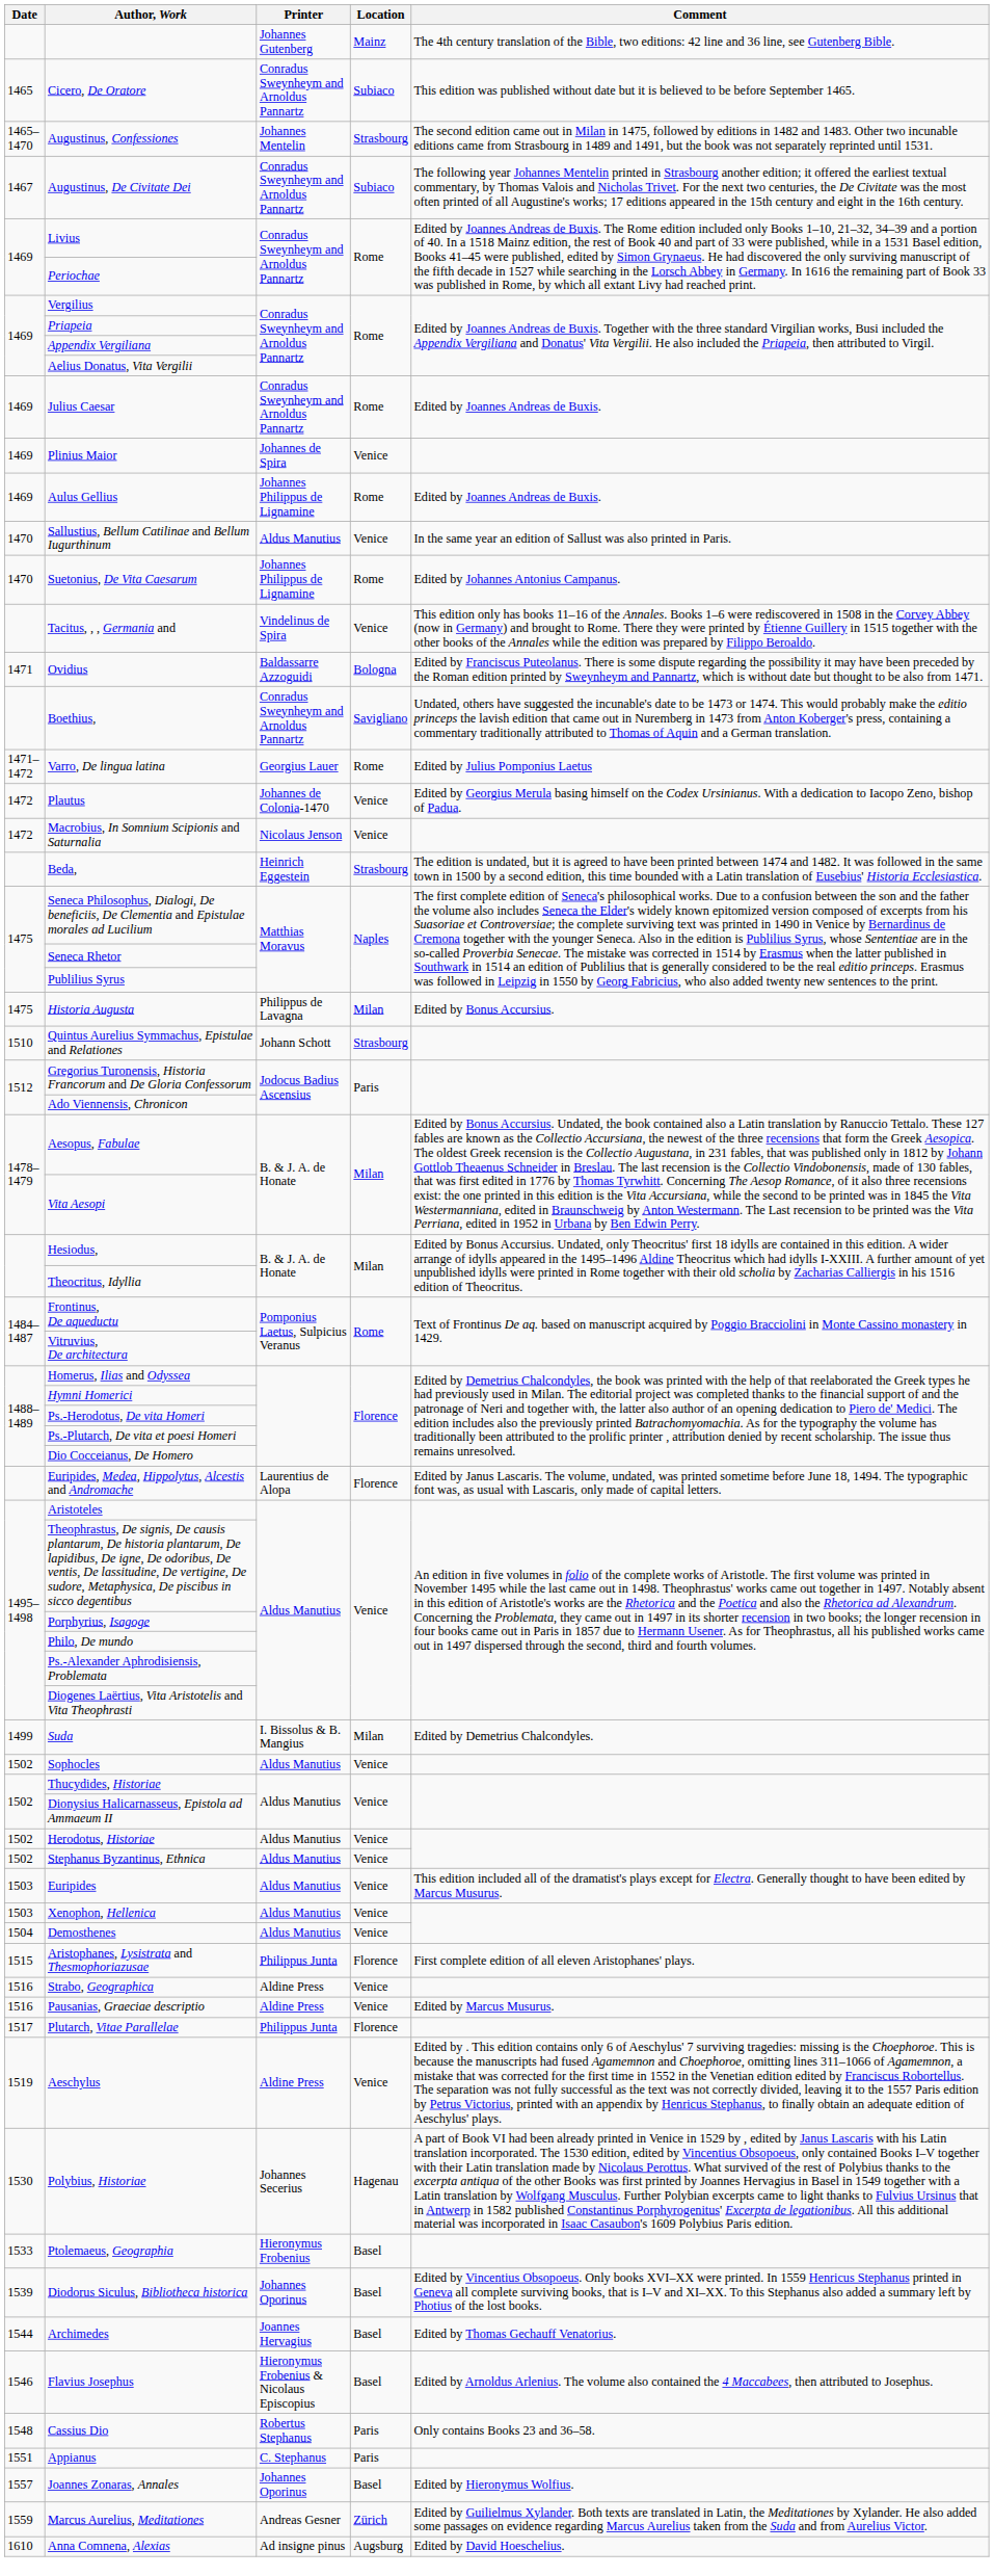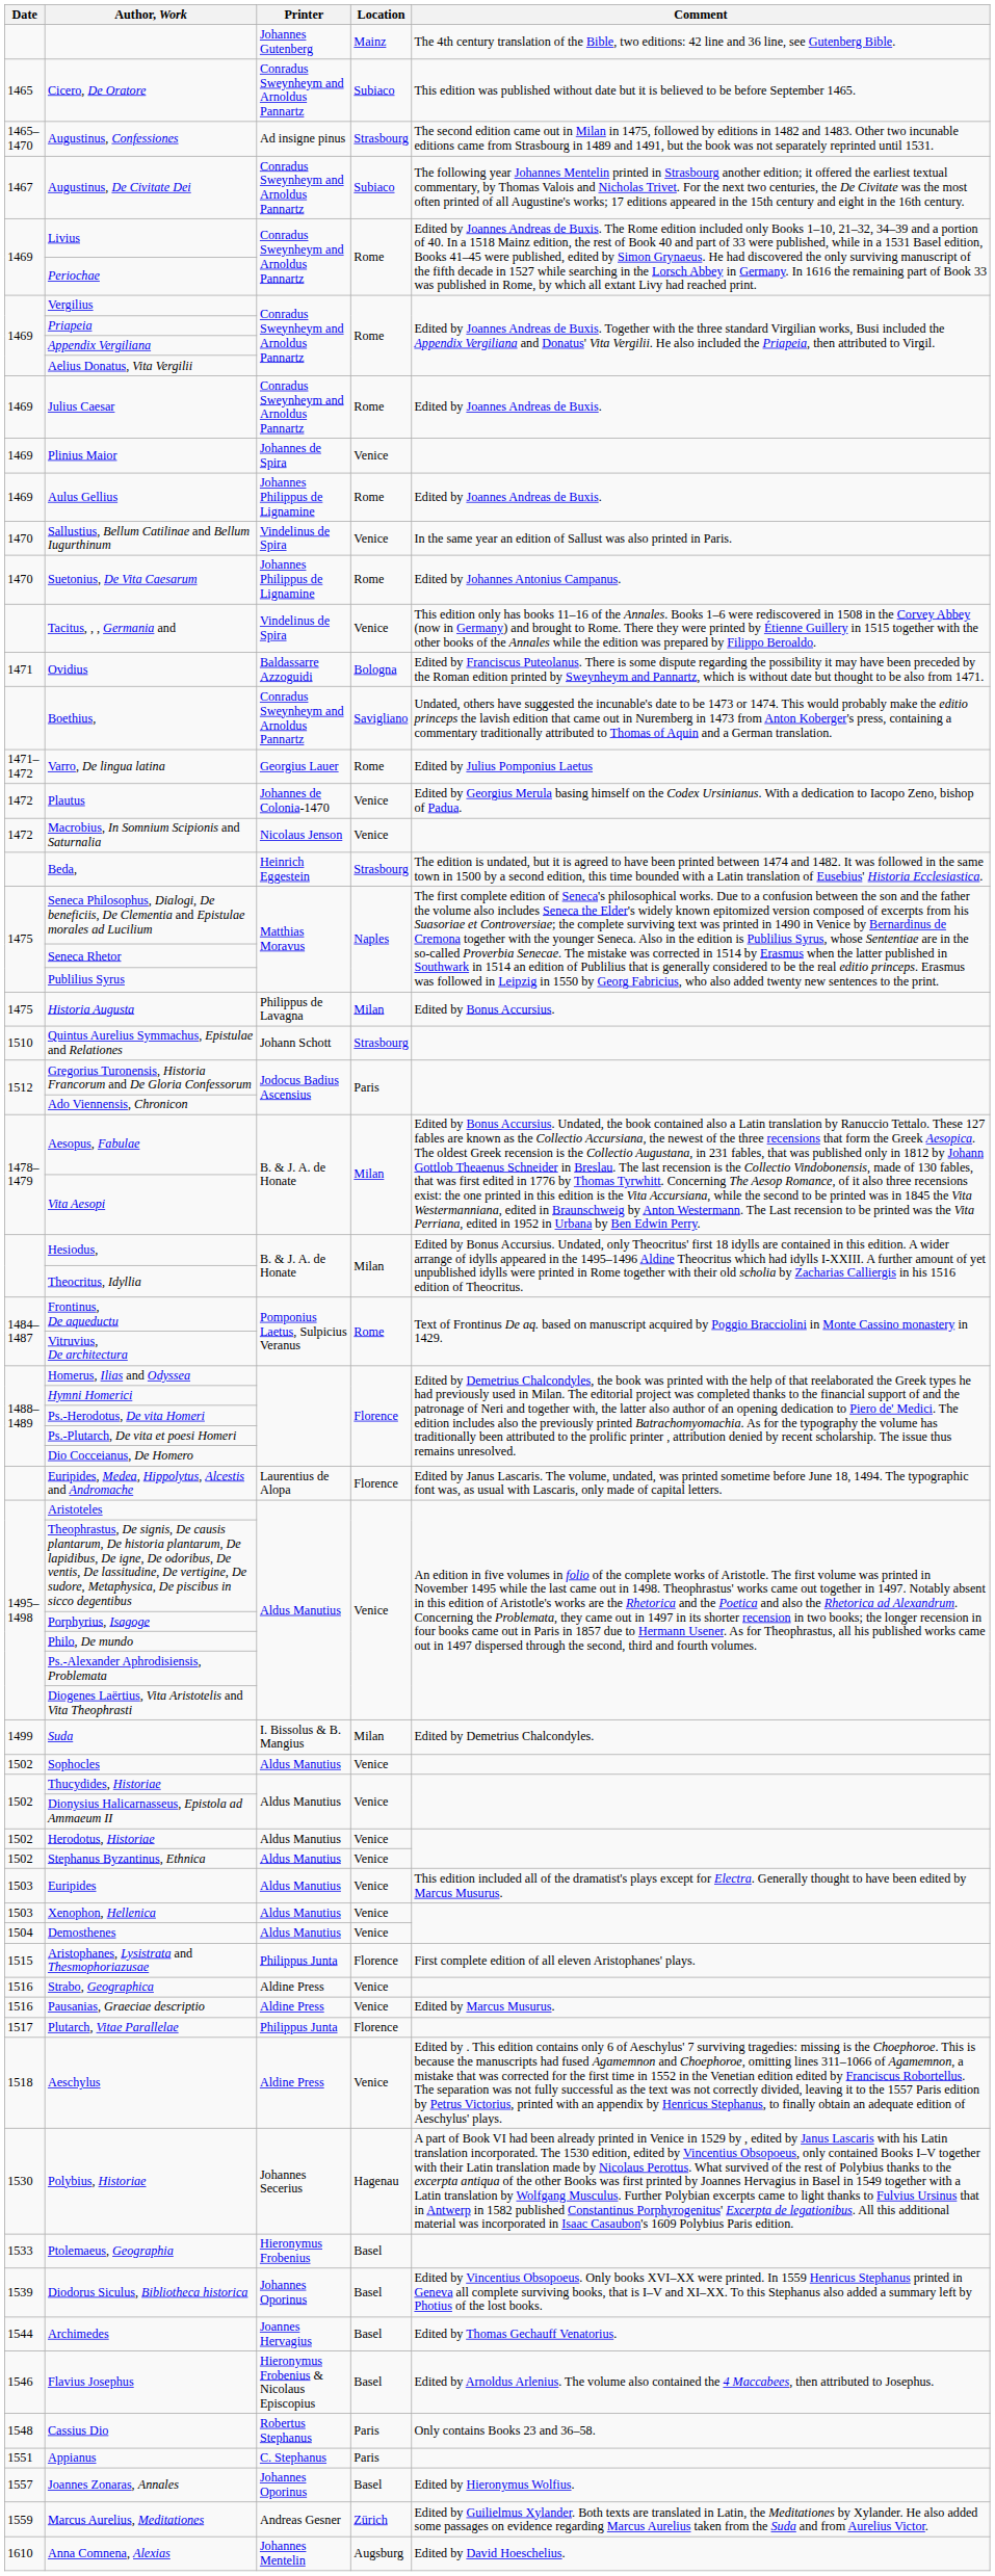Augustinus, Confessiones | Printer: Johannes Mentelin -> Ad insigne pinus
Sallustius, Bellum Catilinae and Bellum Iugurthinum | Printer: Aldus Manutius -> Vindelinus de Spira
Aeschylus | Date: 1519 -> 1518
Anna Comnena, Alexias | Printer: Ad insigne pinus -> Johannes Mentelin
